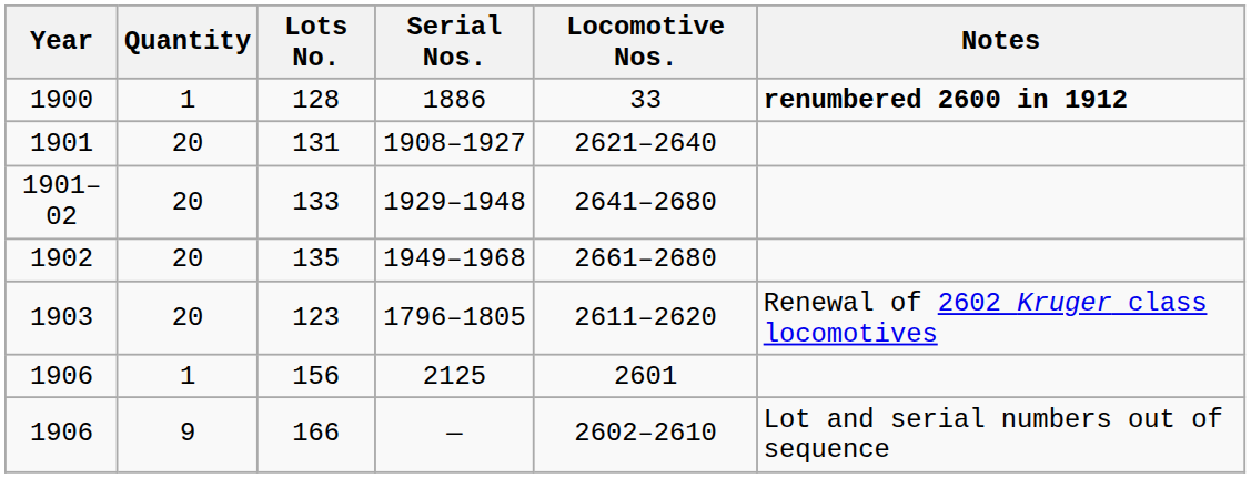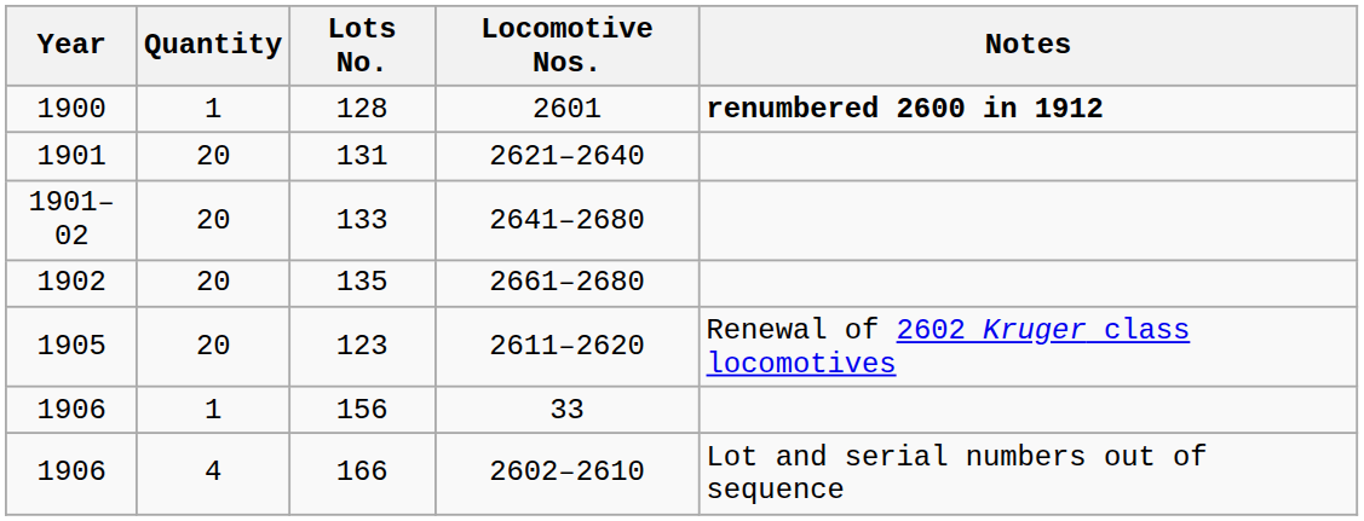- column: Serial Nos. | 1886 | 1908–1927 | 1929–1948 | 1949–1968 | 1796–1805 | 2125 | —
128 | Locomotive Nos.: 33 -> 2601
123 | Year: 1903 -> 1905
156 | Locomotive Nos.: 2601 -> 33
166 | Quantity: 9 -> 4
